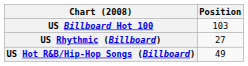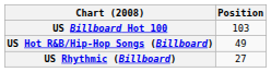rows swapped: US Hot R&B/Hip-Hop Songs (Billboard) <-> US Rhythmic (Billboard)
